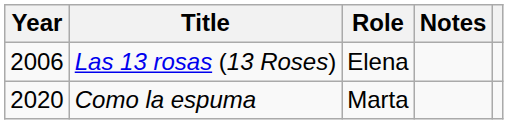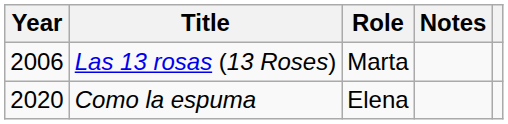Las 13 rosas (13 Roses) | Role: Elena -> Marta
Como la espuma | Role: Marta -> Elena
